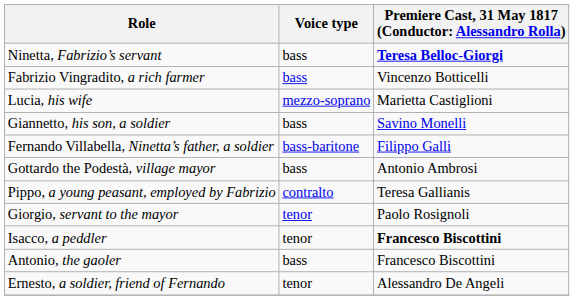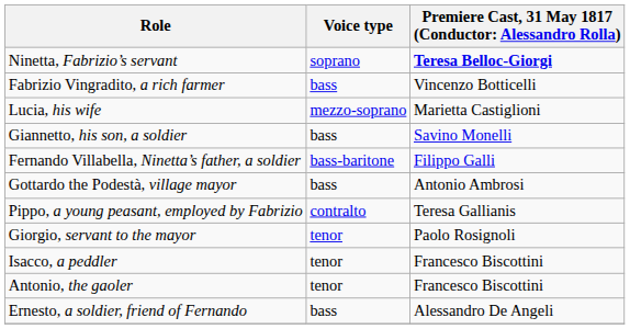Ninetta, Fabrizio’s servant | Voice type: bass -> soprano
Isacco, a peddler | column 3: bold -> normal
Antonio, the gaoler | Voice type: bass -> tenor
Ernesto, a soldier, friend of Fernando | Voice type: tenor -> bass
